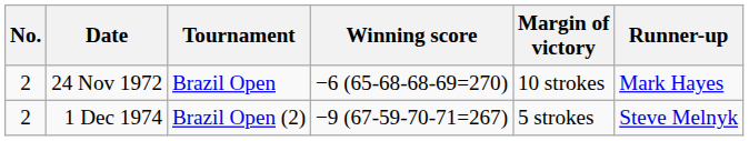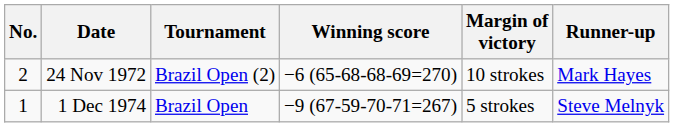24 Nov 1972 | Tournament: Brazil Open -> Brazil Open (2)
1 Dec 1974 | No.: 2 -> 1
1 Dec 1974 | Tournament: Brazil Open (2) -> Brazil Open
